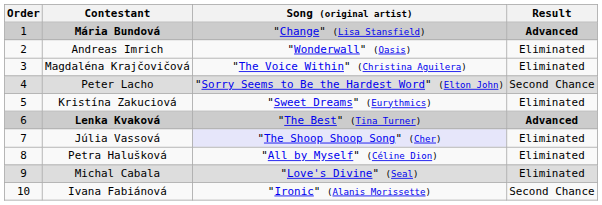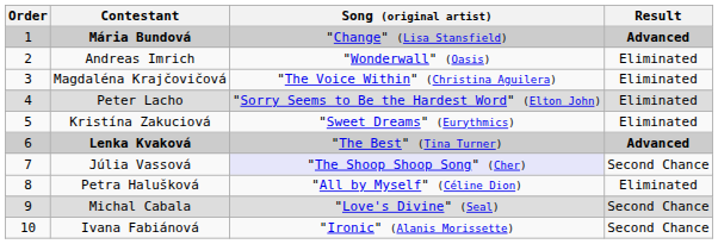Peter Lacho | Result: Second Chance -> Eliminated
Júlia Vassová | Result: Eliminated -> Second Chance
Michal Cabala | Result: Eliminated -> Second Chance
